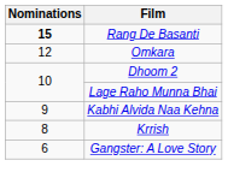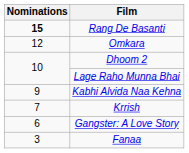Krrish | Nominations: 8 -> 7
+ row: 3 | Fanaa
